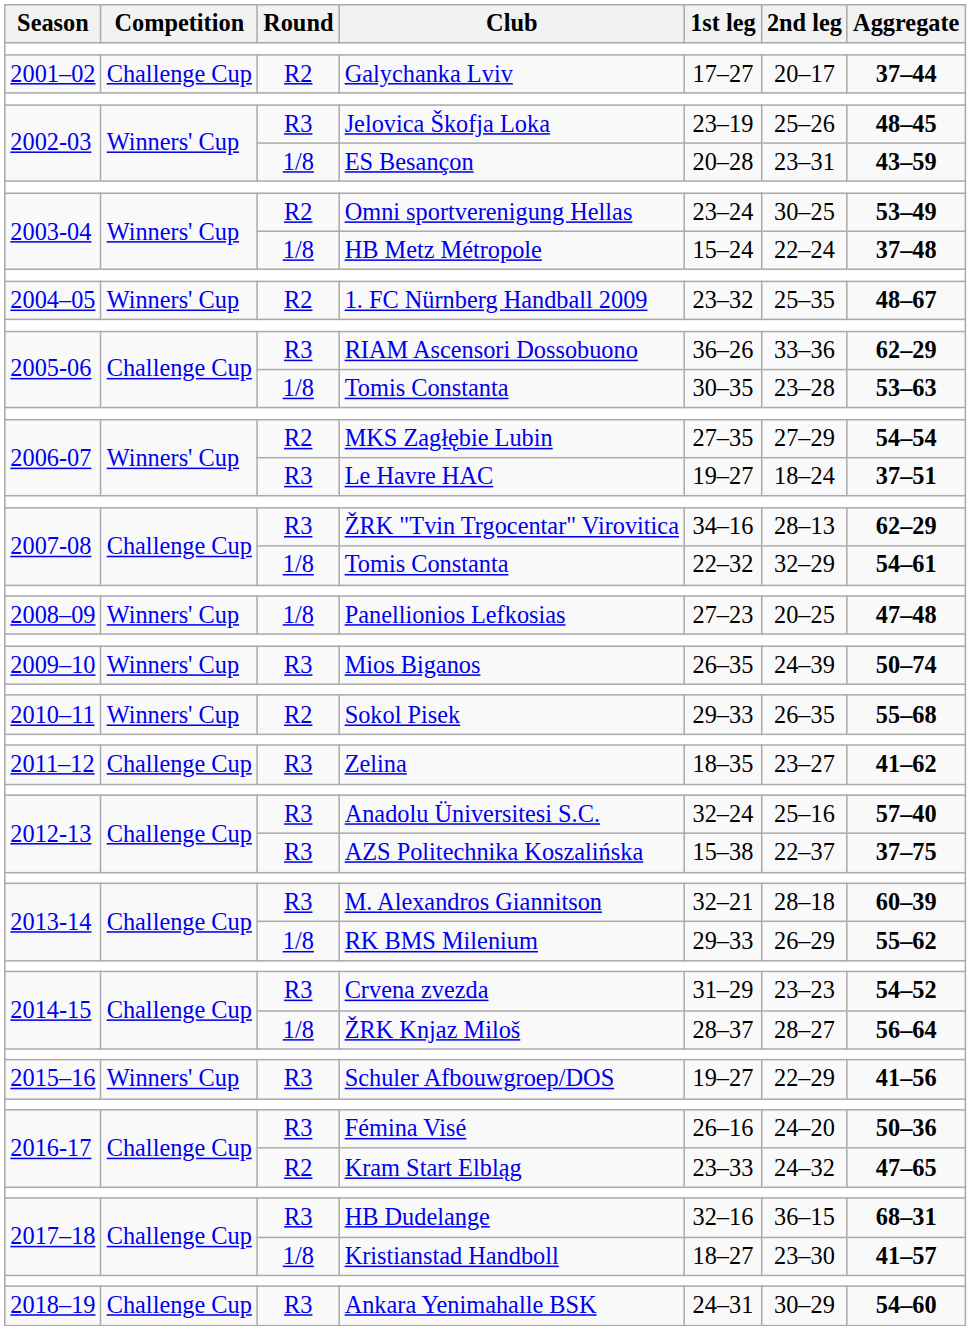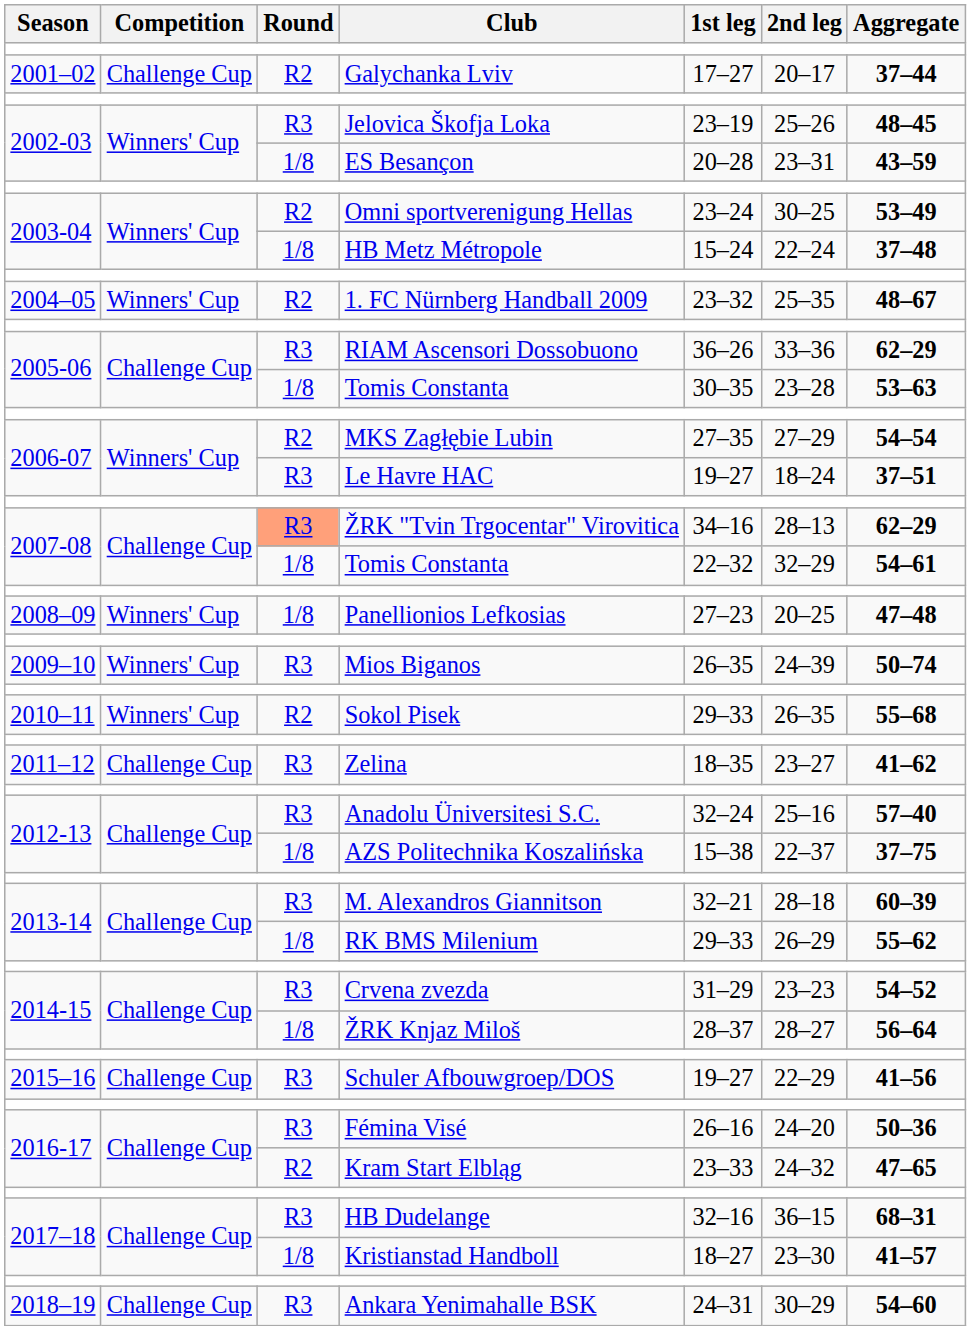ŽRK "Tvin Trgocentar" Virovitica | Round: no background -> lightsalmon background
AZS Politechnika Koszalińska | Round: R3 -> 1/8
Schuler Afbouwgroep/DOS | Competition: Winners' Cup -> Challenge Cup
